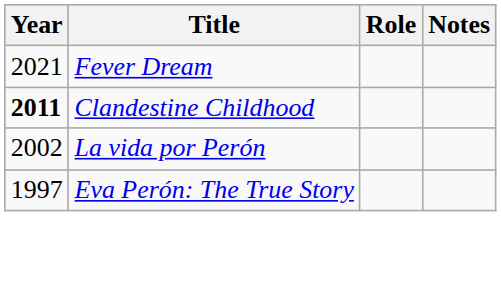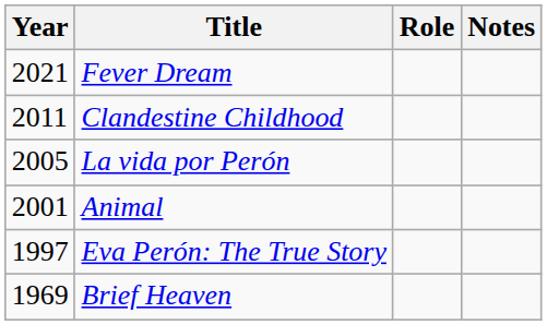Clandestine Childhood | Year: bold -> normal
La vida por Perón | Year: 2002 -> 2005
+ row: 2001 | Animal
+ row: 1969 | Brief Heaven
